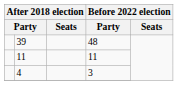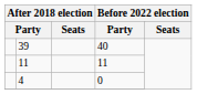39 | column 4: 48 -> 40
4 | column 4: 3 -> 0
